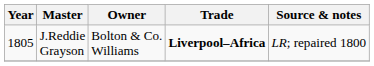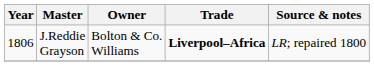J.Reddie Grayson | Year: 1805 -> 1806
